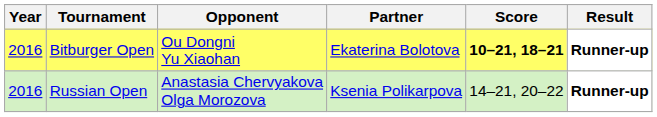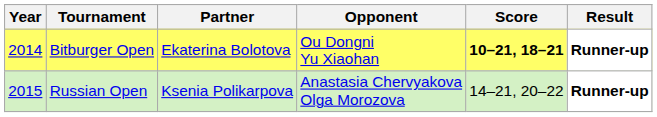columns swapped: Partner <-> Opponent
Bitburger Open | Year: 2016 -> 2014
Russian Open | Year: 2016 -> 2015
